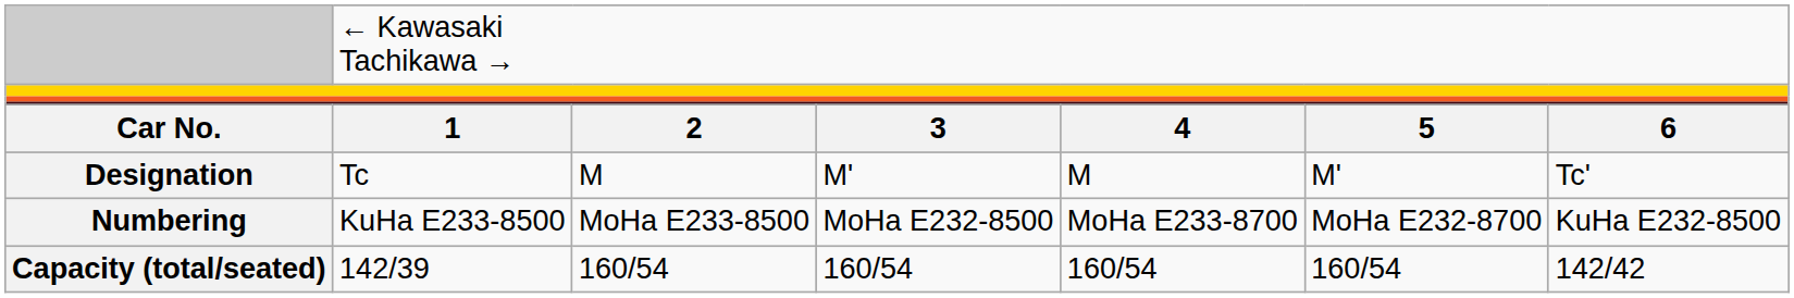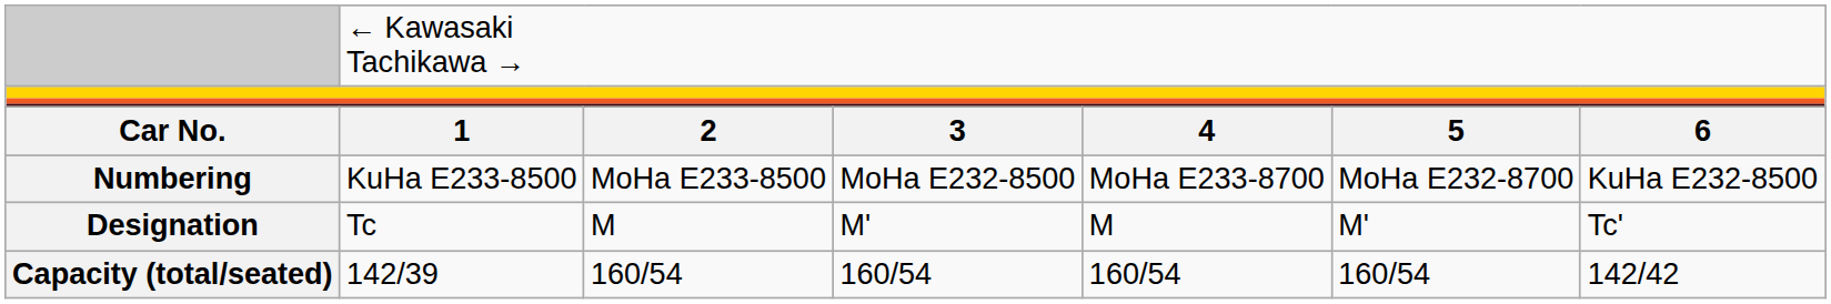rows swapped: Designation <-> Numbering
